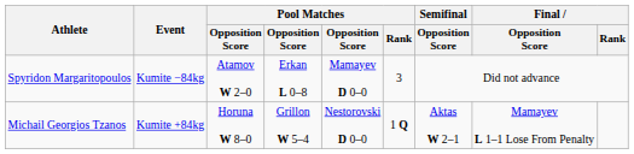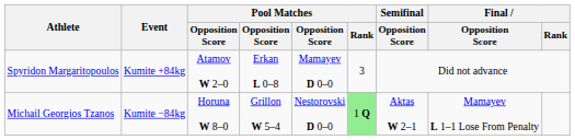Spyridon Margaritopoulos | Event: Kumite −84kg -> Kumite +84kg
Michail Georgios Tzanos | Event: Kumite +84kg -> Kumite −84kg
Michail Georgios Tzanos | Pool Matches / Rank: no background -> lightgreen background
